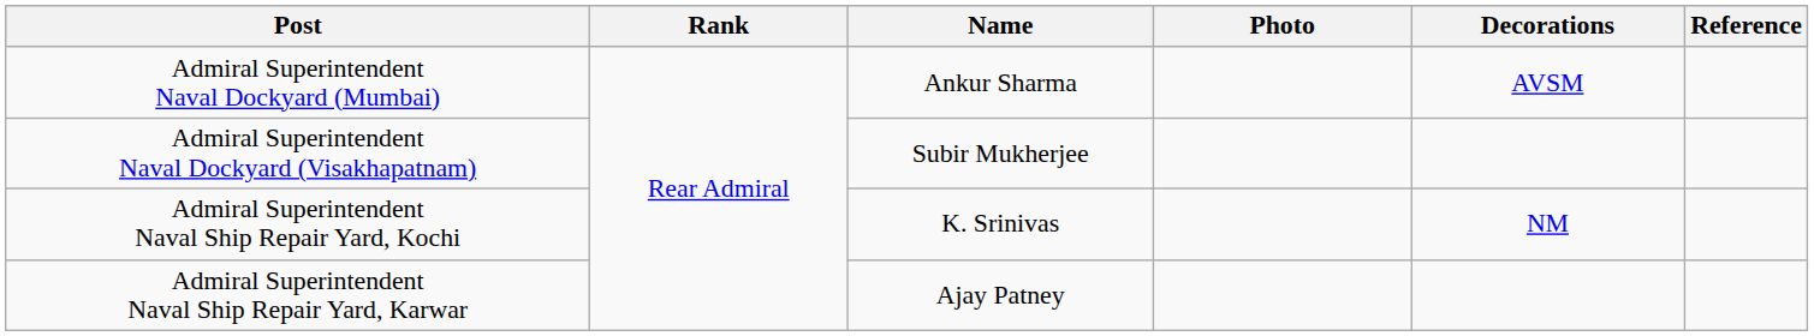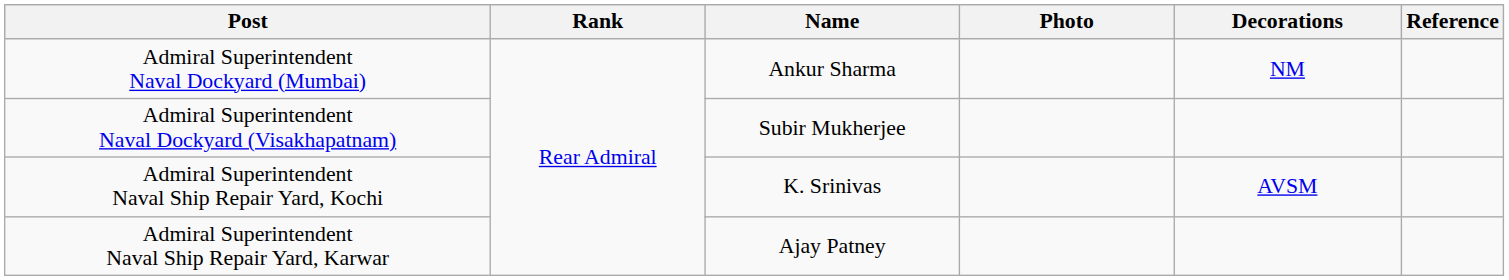Admiral Superintendent Naval Dockyard (Mumbai) | Decorations: AVSM -> NM
Admiral Superintendent Naval Ship Repair Yard, Kochi | Decorations: NM -> AVSM
